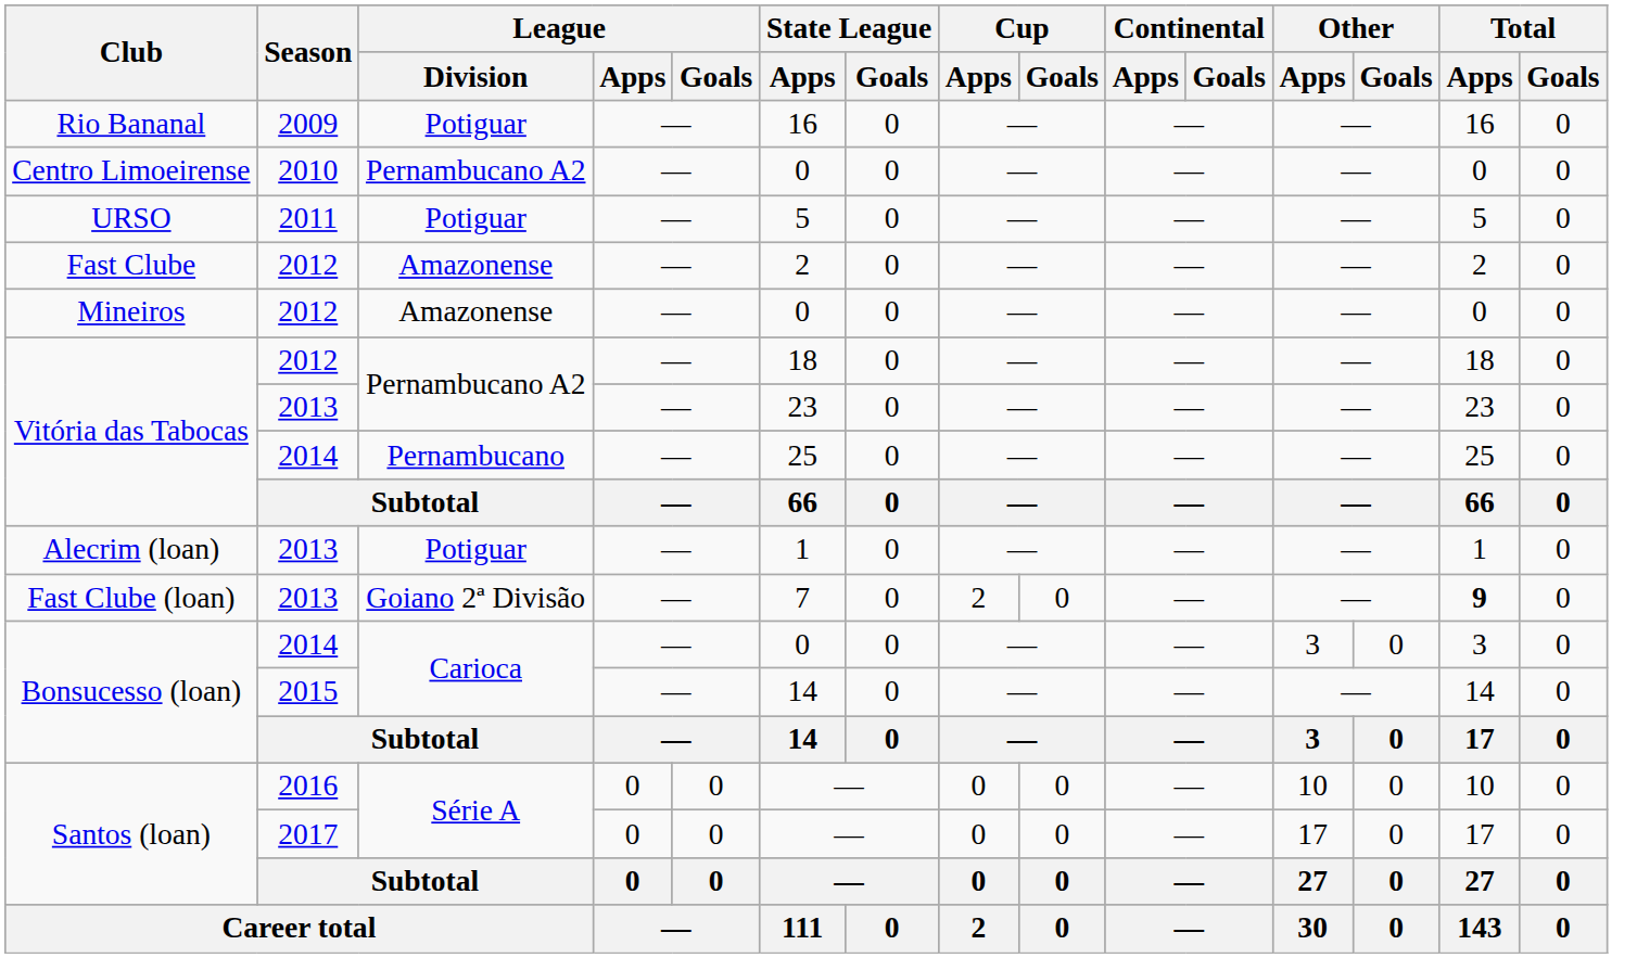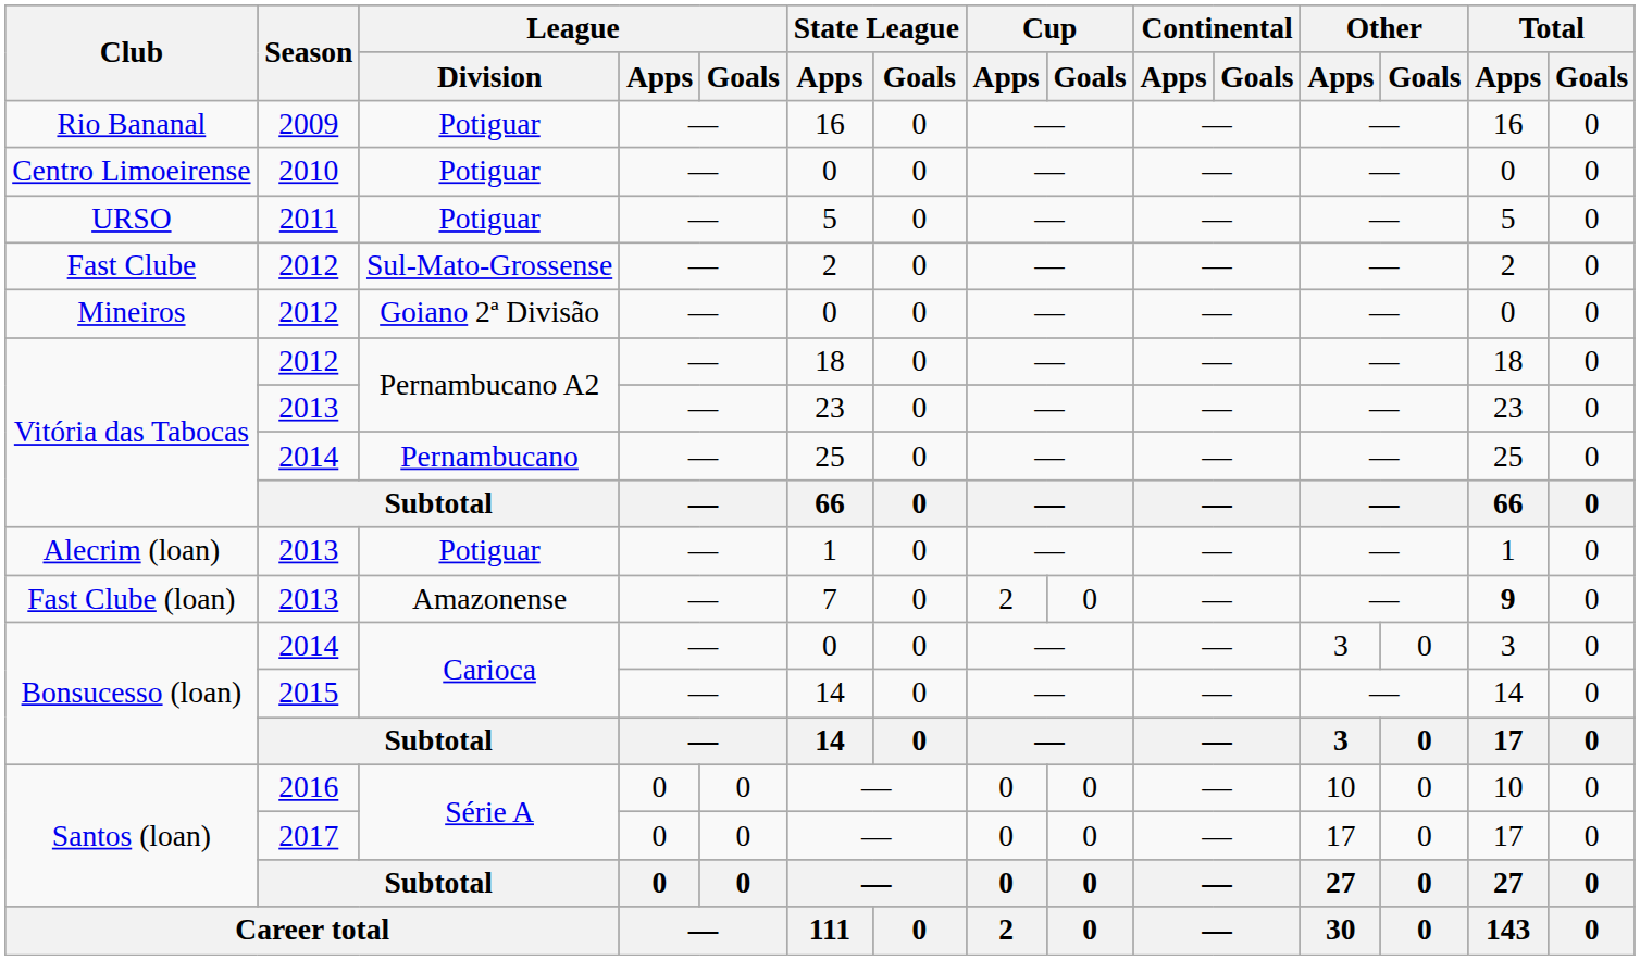Centro Limoeirense | League / Division: Pernambucano A2 -> Potiguar
Fast Clube | League / Division: Amazonense -> Sul-Mato-Grossense
Mineiros | League / Division: Amazonense -> Goiano 2ª Divisão
Fast Clube (loan) | League / Division: Goiano 2ª Divisão -> Amazonense
